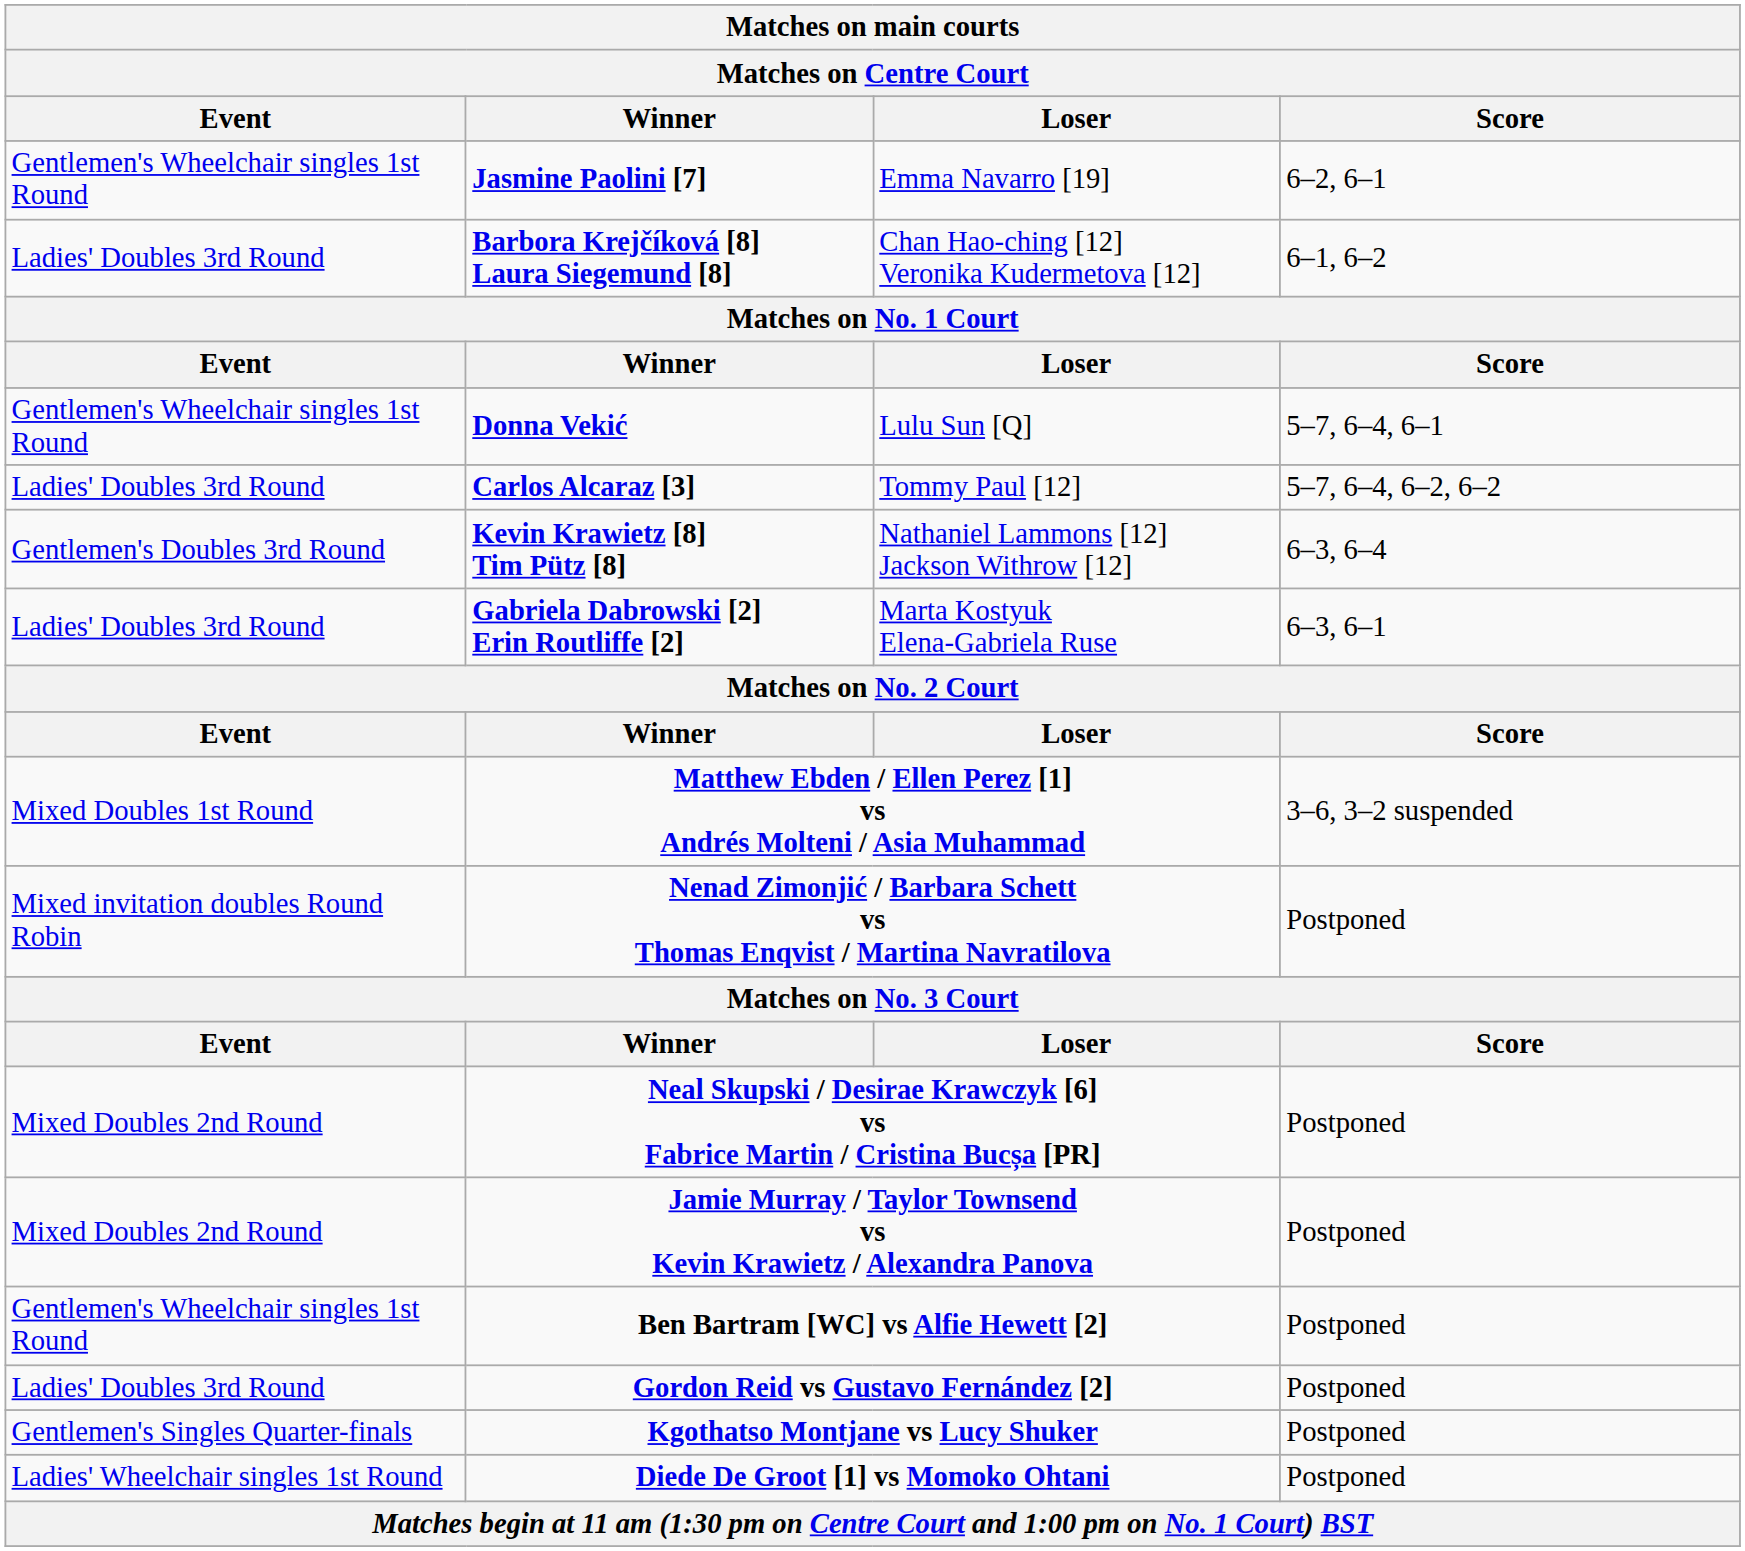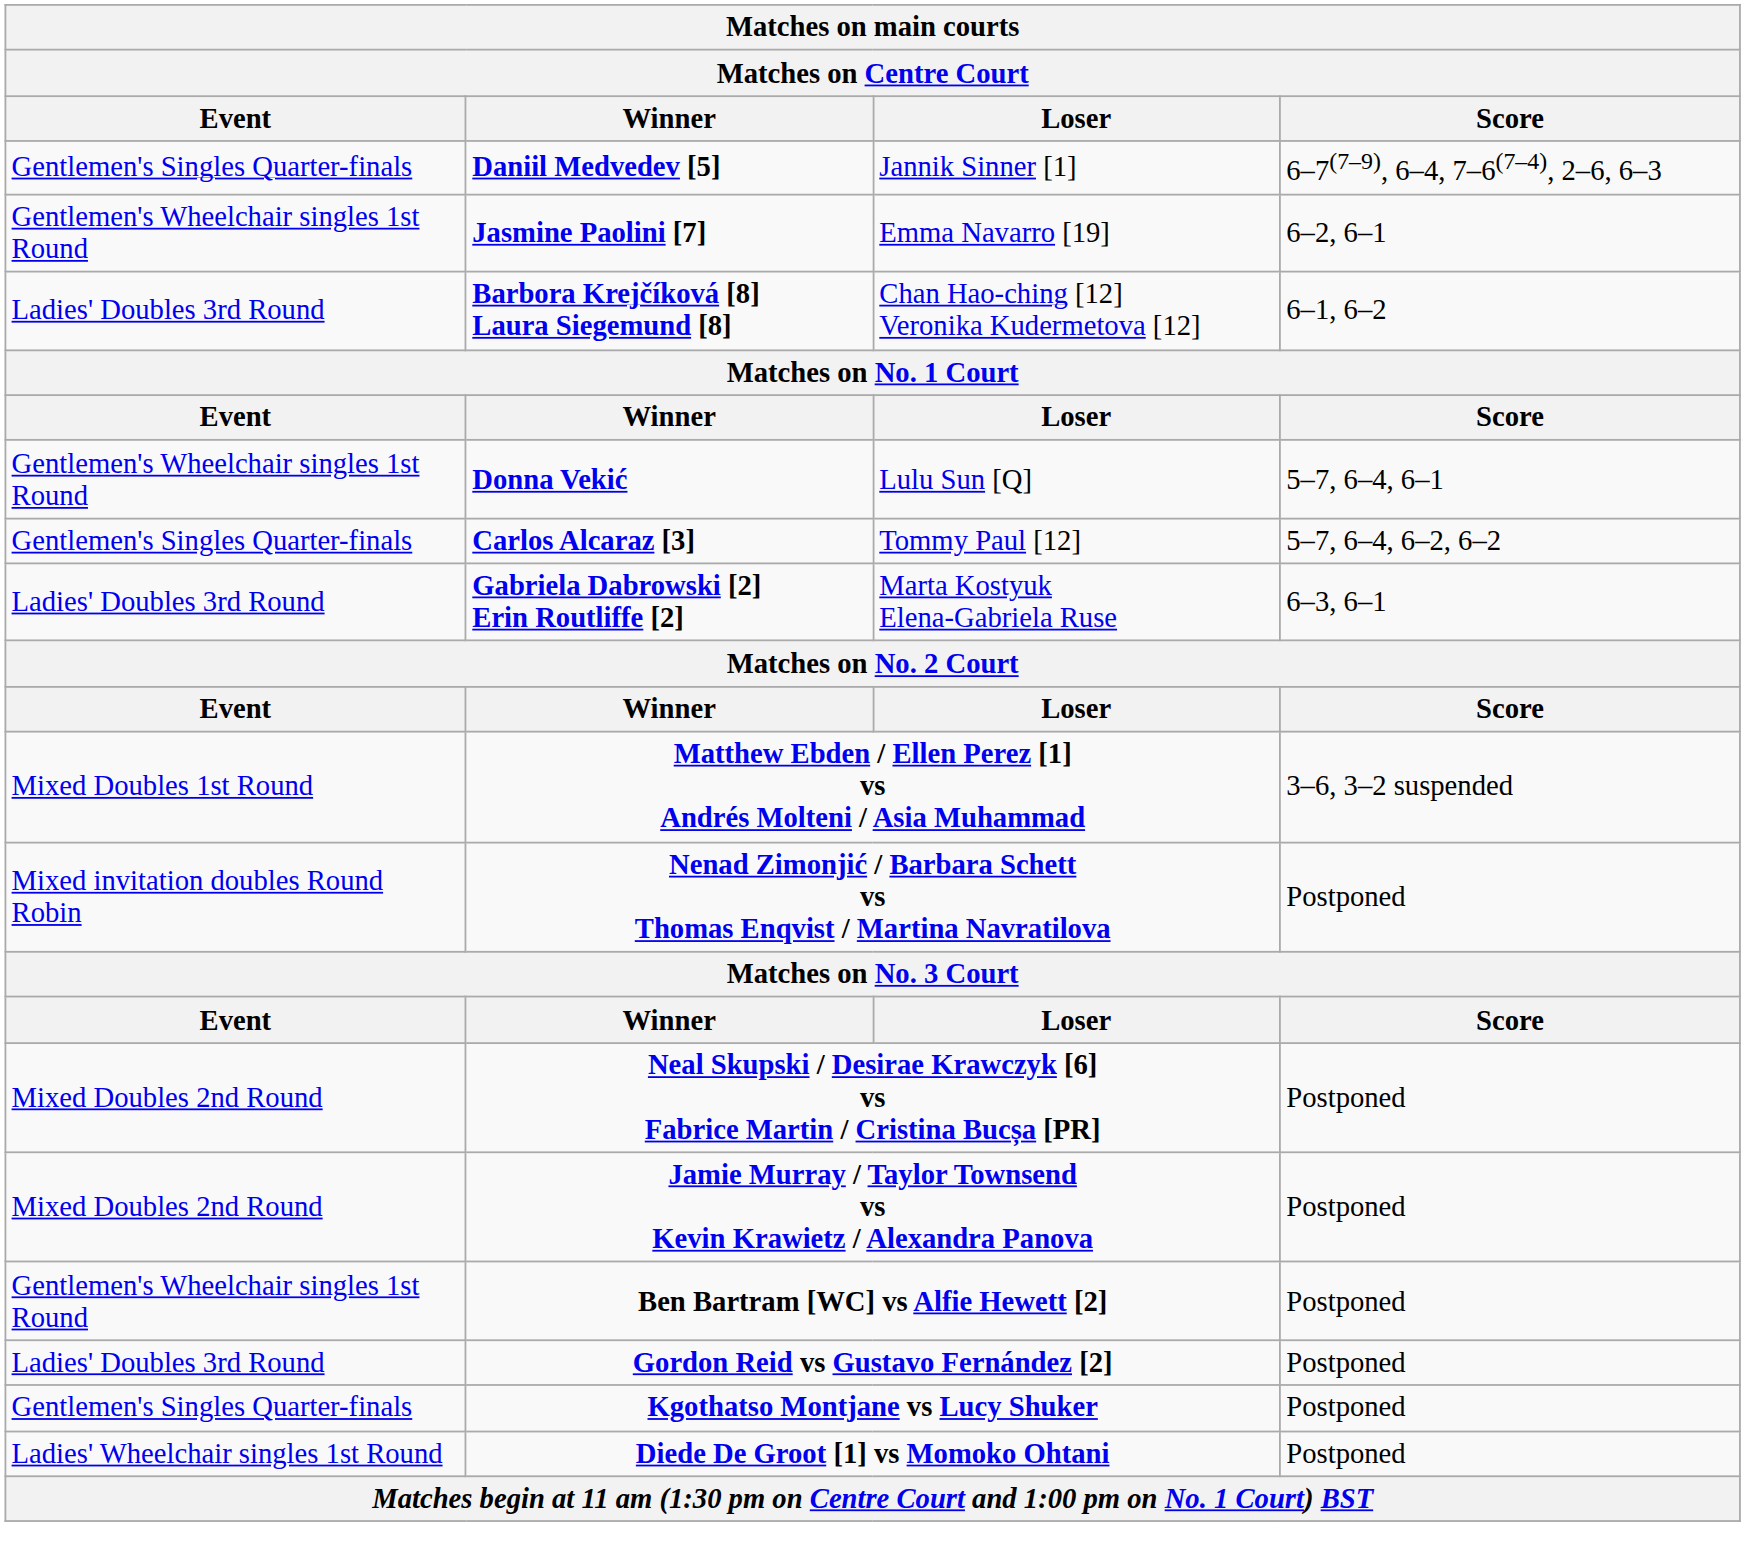+ row: Gentlemen's Singles Quarter-finals | Daniil Medvedev [5] | Jannik Sinner [1] | 6–7(7–9), 6–4, 7–6(7–4), 2–6, 6–3
Carlos Alcaraz [3] | Event: Ladies' Doubles 3rd Round -> Gentlemen's Singles Quarter-finals
- row: Gentlemen's Doubles 3rd Round | Kevin Krawietz [8] Tim Pütz [8] | Nathaniel Lammons [12] Jackson Withrow [12] | 6–3, 6–4
